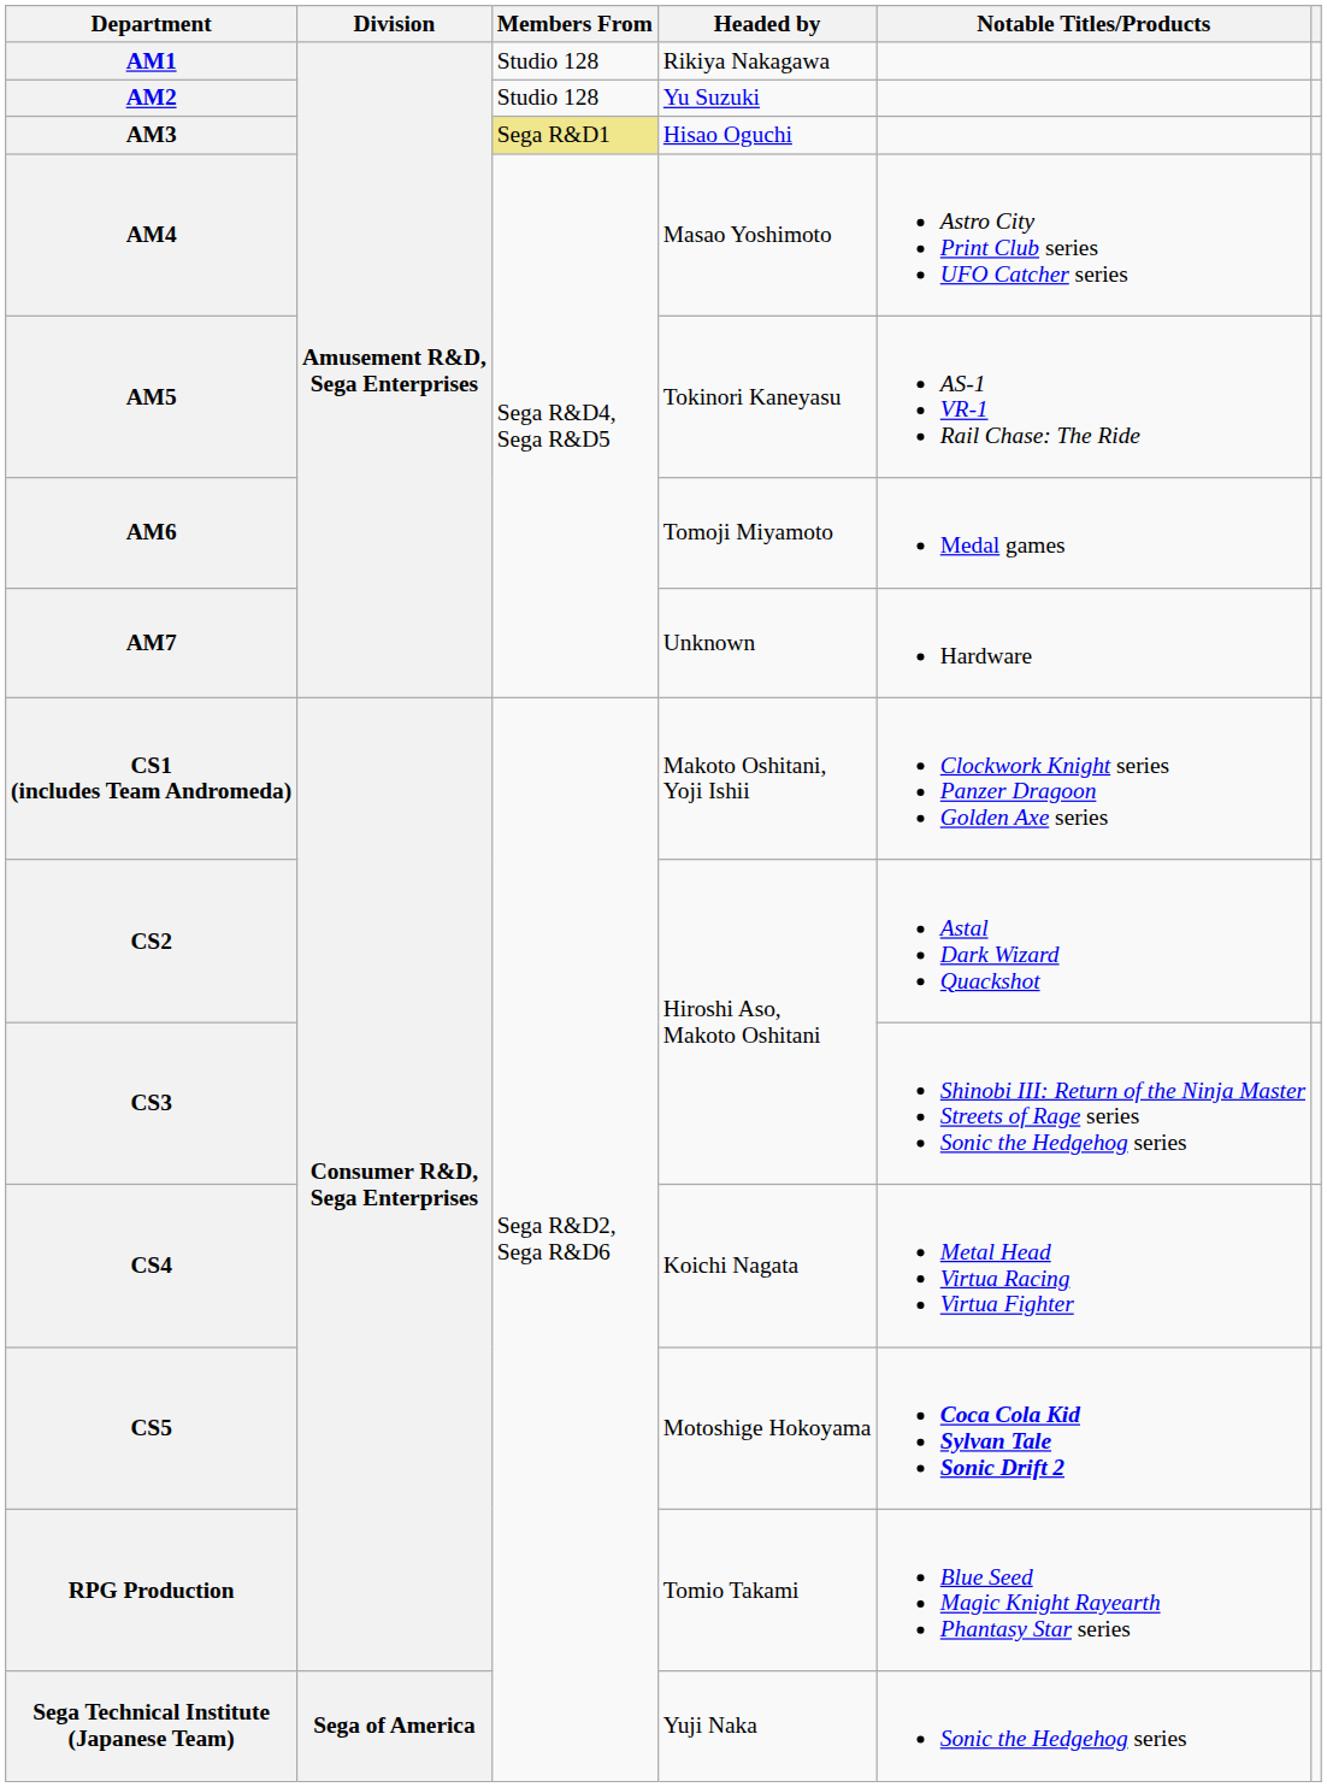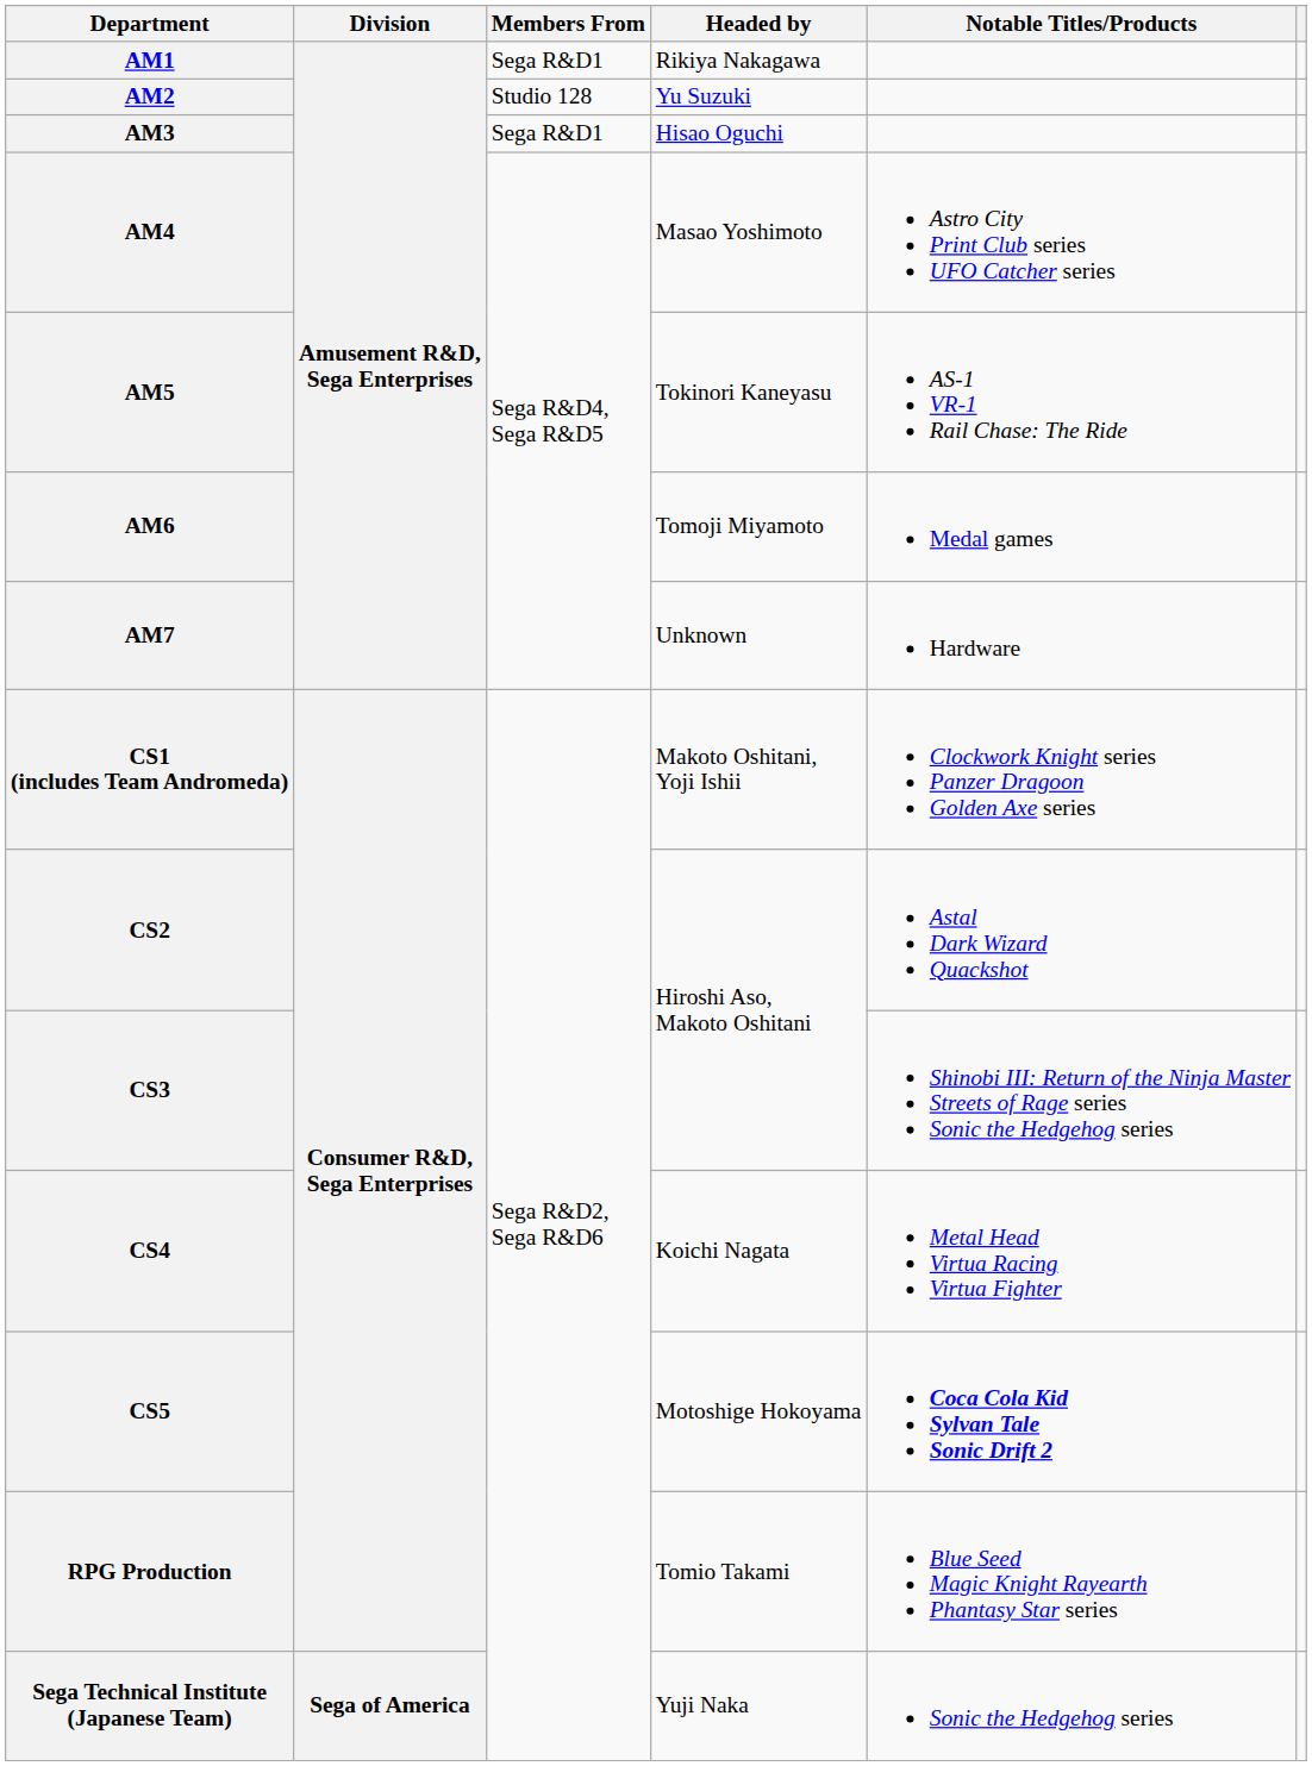AM1 | Members From: Studio 128 -> Sega R&D1
AM3 | Members From: khaki background -> no background
